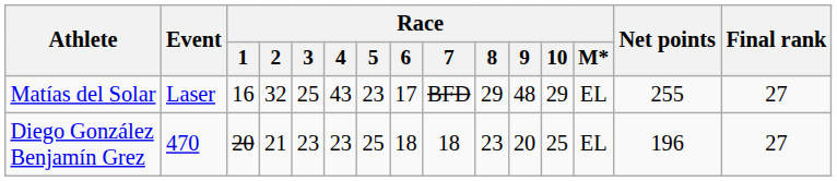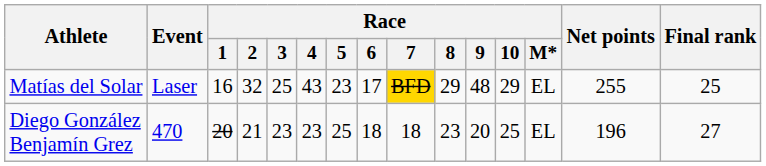Matías del Solar | Race / 7: no background -> gold background
Matías del Solar | Final rank: 27 -> 25
